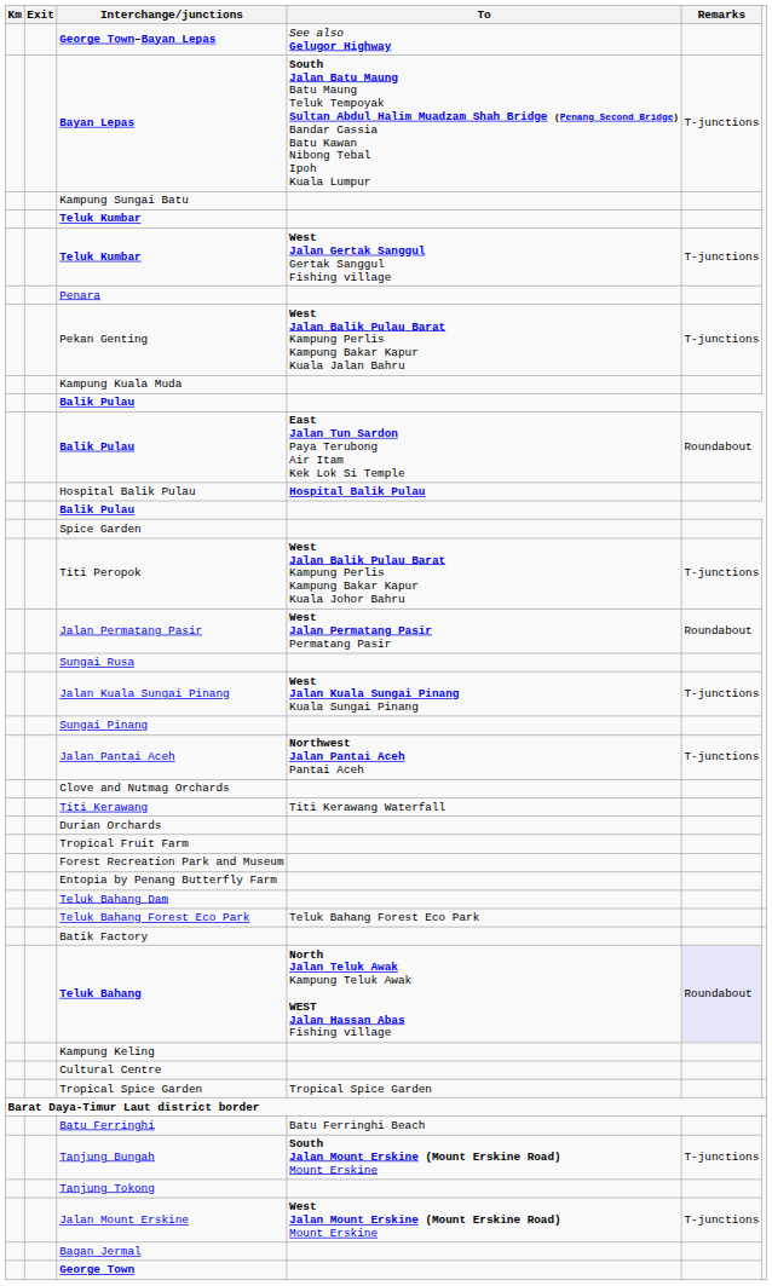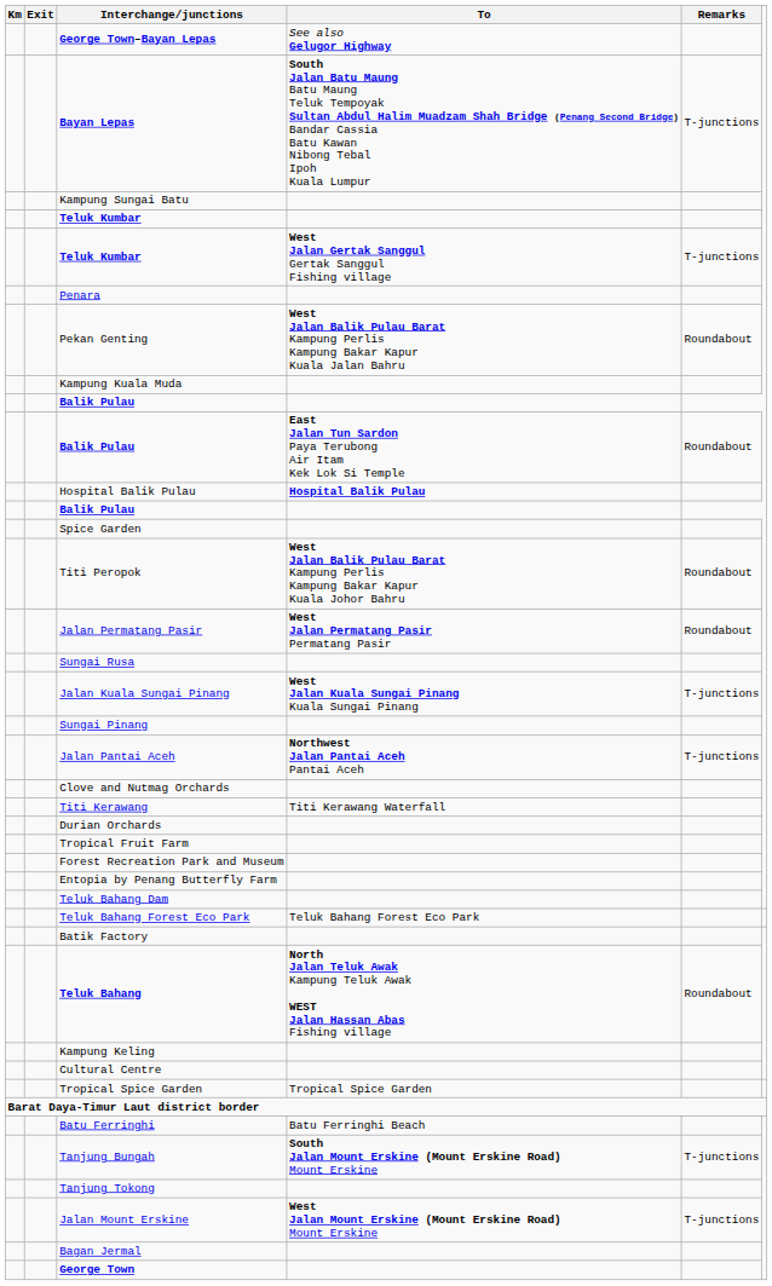Pekan Genting | Remarks: T-junctions -> Roundabout
Titi Peropok | Remarks: T-junctions -> Roundabout
Teluk Bahang | Remarks: lavender background -> no background
